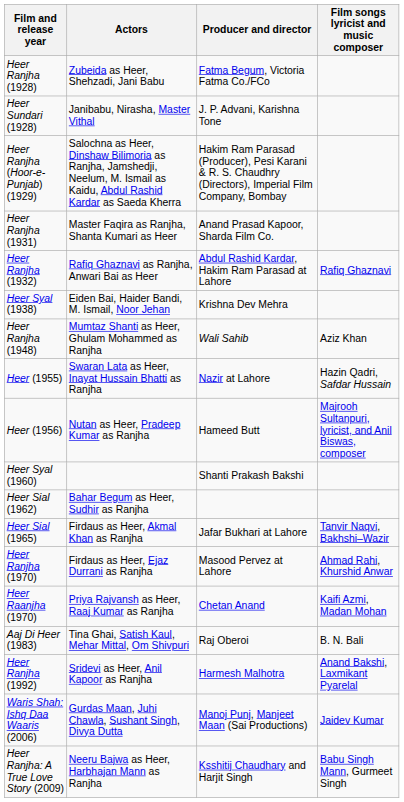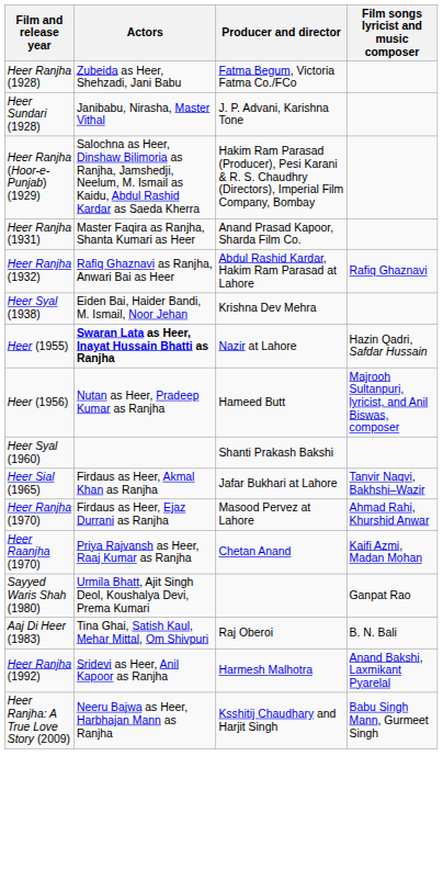- row: Heer Ranjha (1948) | Mumtaz Shanti as Heer, Ghulam Mohammed as Ranjha | Wali Sahib | Aziz Khan
Heer (1955) | Actors: normal -> bold
- row: Heer Sial (1962) | Bahar Begum as Heer, Sudhir as Ranjha
+ row: Sayyed Waris Shah (1980) | Urmila Bhatt, Ajit Singh Deol, Koushalya Devi, Prema Kumari | Ganpat Rao
- row: Waris Shah: Ishq Daa Waaris (2006) | Gurdas Maan, Juhi Chawla, Sushant Singh, Divya Dutta | Manoj Punj, Manjeet Maan (Sai Productions) | Jaidev Kumar
